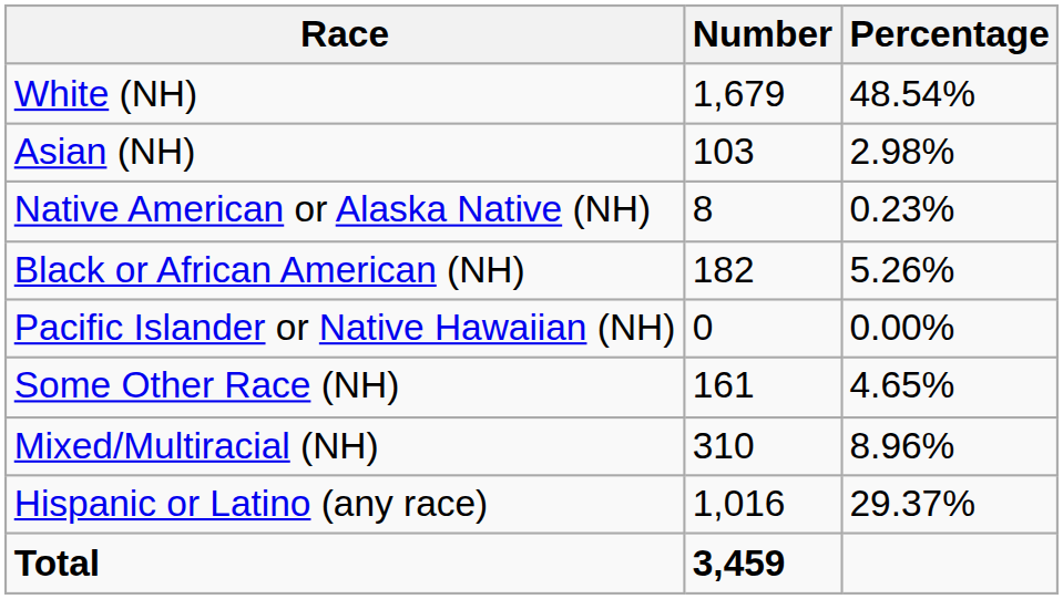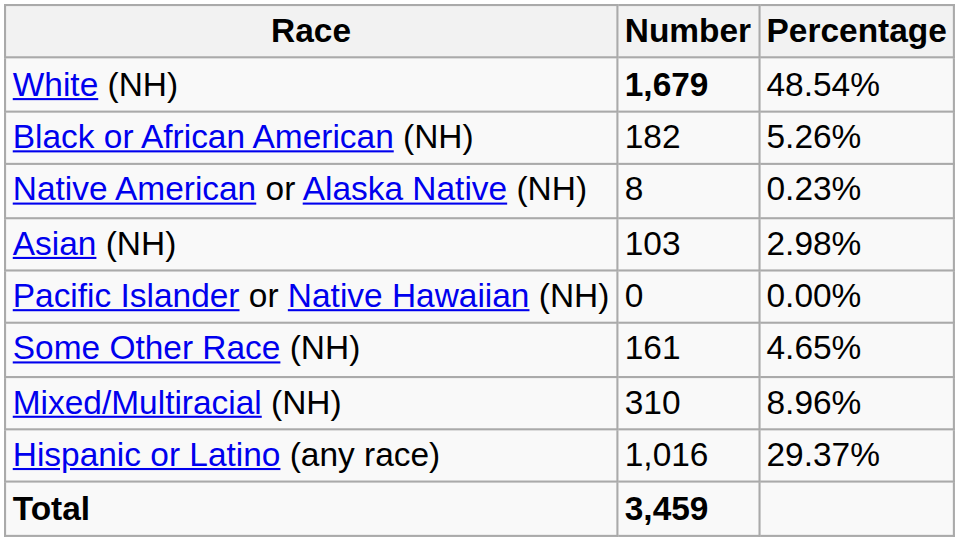White (NH) | Number: normal -> bold
rows swapped: Black or African American (NH) <-> Asian (NH)
